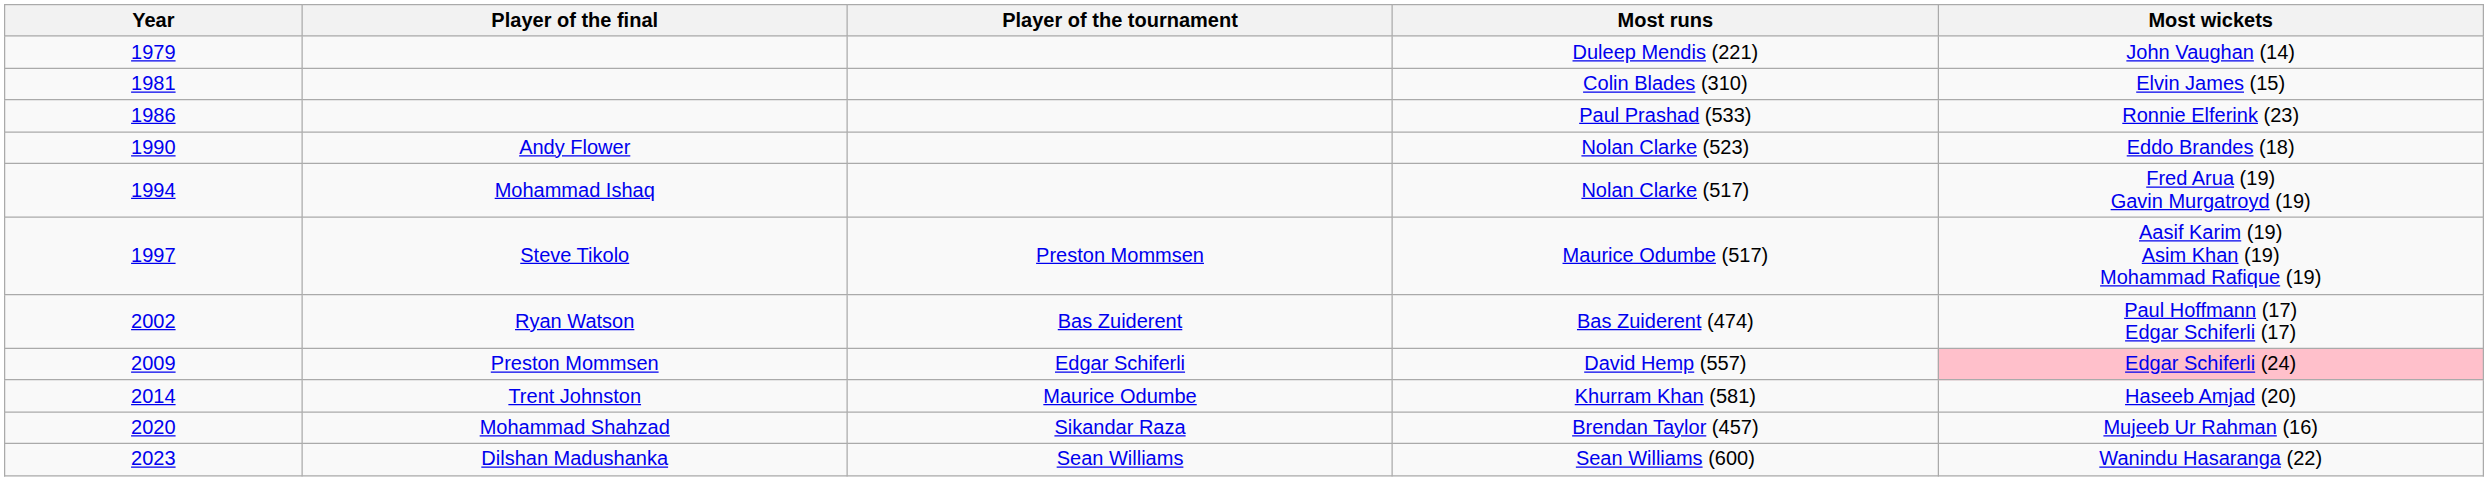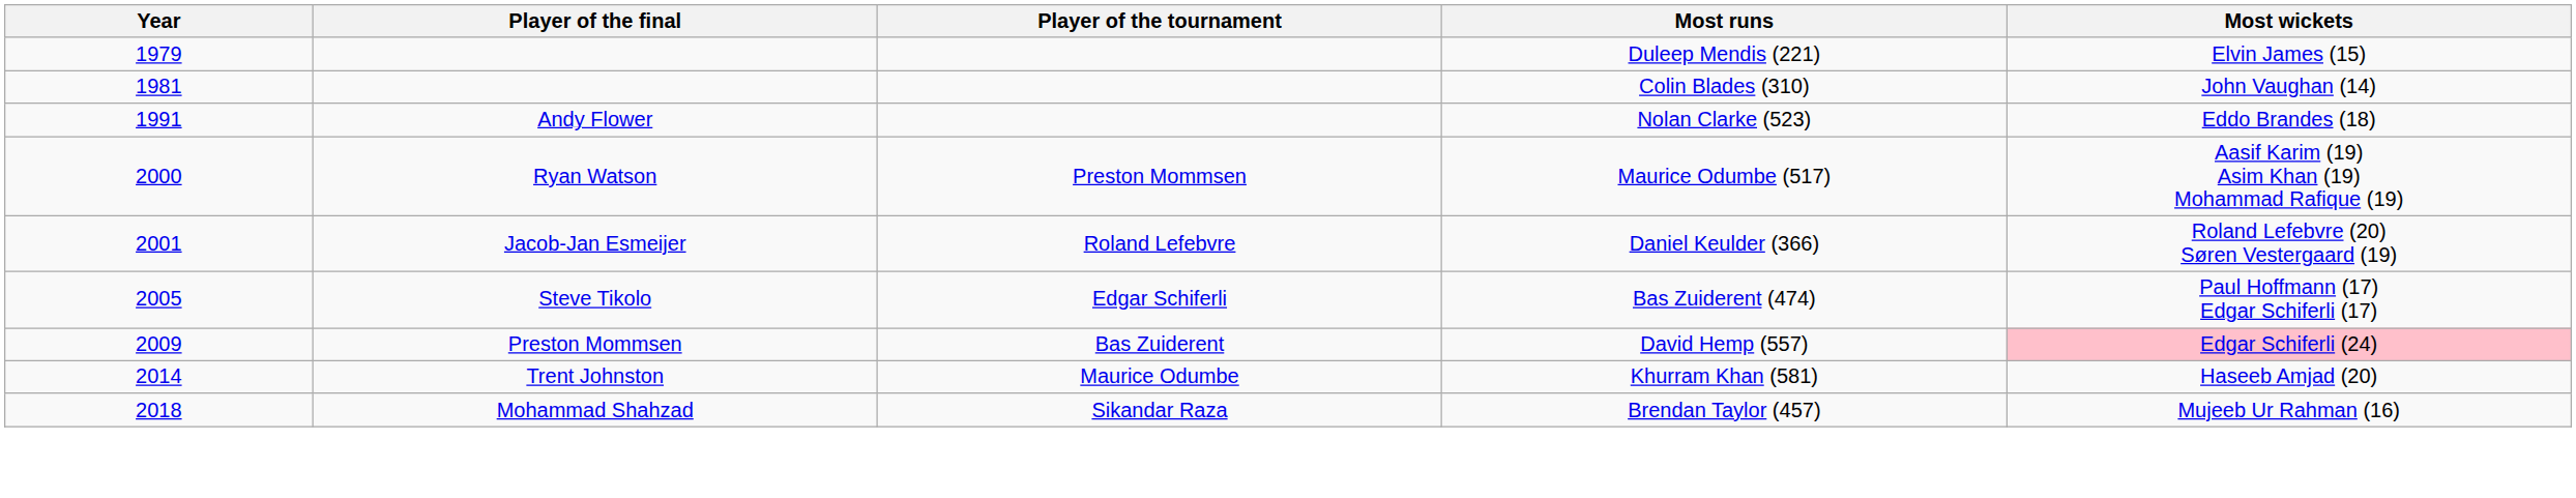Duleep Mendis (221) | Most wickets: John Vaughan (14) -> Elvin James (15)
Colin Blades (310) | Most wickets: Elvin James (15) -> John Vaughan (14)
- row: 1986 | Paul Prashad (533) | Ronnie Elferink (23)
Nolan Clarke (523) | Year: 1990 -> 1991
- row: 1994 | Mohammad Ishaq | Nolan Clarke (517) | Fred Arua (19) Gavin Murgatroyd (19)
Maurice Odumbe (517) | Year: 1997 -> 2000
Maurice Odumbe (517) | Player of the final: Steve Tikolo -> Ryan Watson
+ row: 2001 | Jacob-Jan Esmeijer | Roland Lefebvre | Daniel Keulder (366) | Roland Lefebvre (20) Søren Vestergaard (19)
Bas Zuiderent (474) | Year: 2002 -> 2005
Bas Zuiderent (474) | Player of the final: Ryan Watson -> Steve Tikolo
Bas Zuiderent (474) | Player of the tournament: Bas Zuiderent -> Edgar Schiferli
David Hemp (557) | Player of the tournament: Edgar Schiferli -> Bas Zuiderent
Brendan Taylor (457) | Year: 2020 -> 2018
- row: 2023 | Dilshan Madushanka | Sean Williams | Sean Williams (600) | Wanindu Hasaranga (22)
